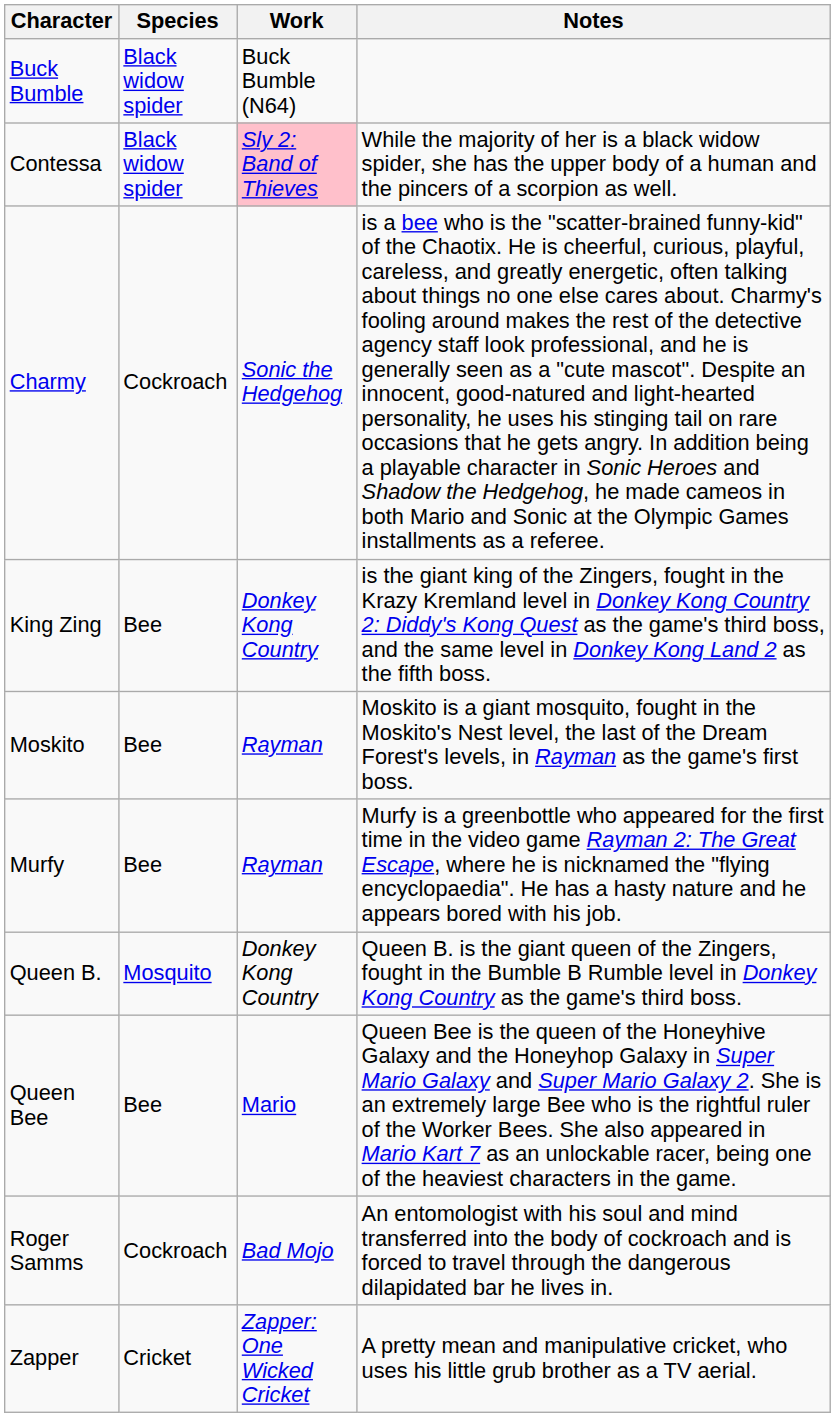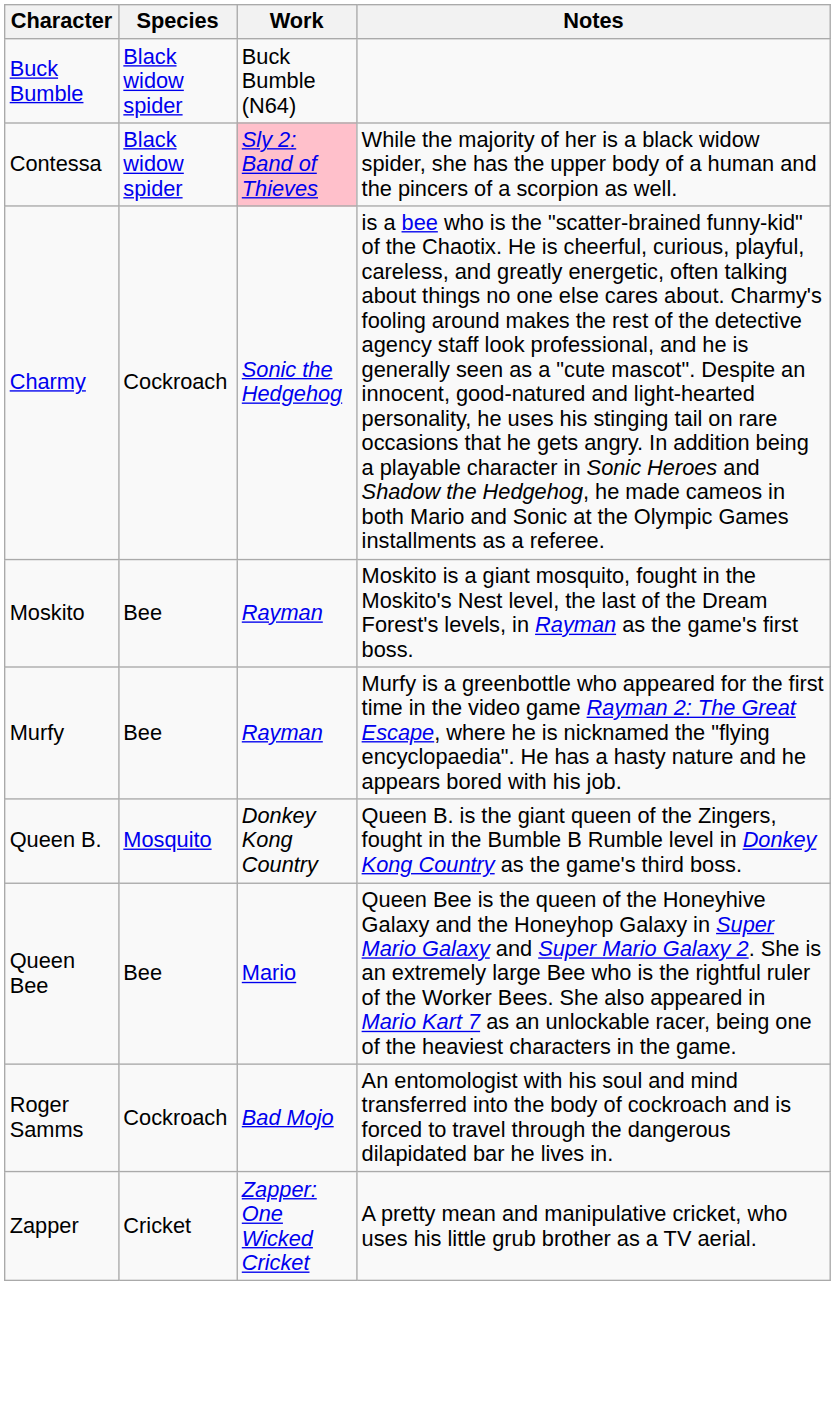- row: King Zing | Bee | Donkey Kong Country | is the giant king of the Zingers, fought in the Krazy Kremland level in Donkey Kong Country 2: Diddy's Kong Quest as the game's third boss, and the same level in Donkey Kong Land 2 as the fifth boss.
